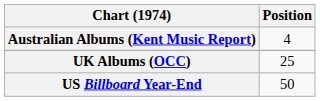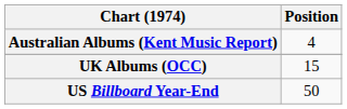UK Albums (OCC) | Position: 25 -> 15
